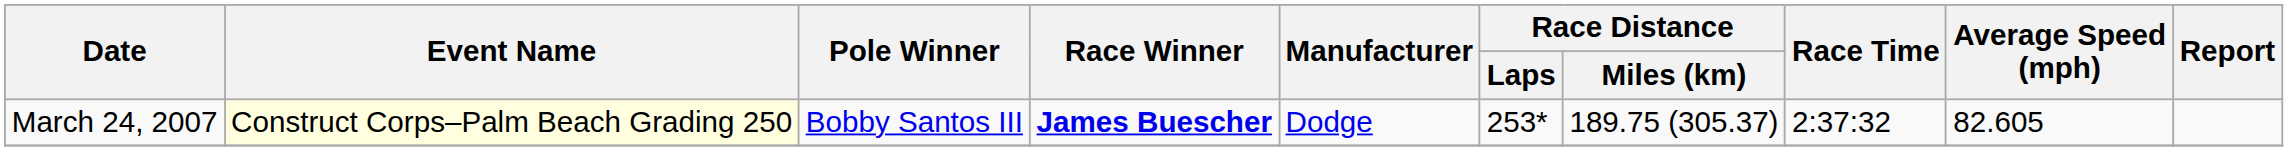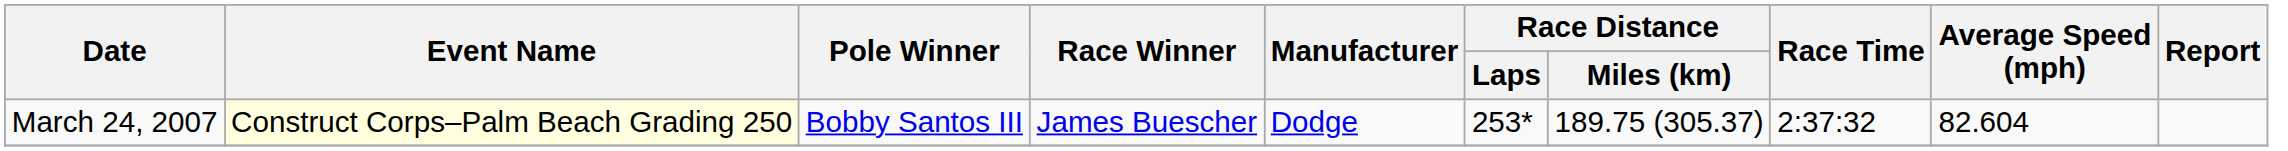March 24, 2007 | Race Winner: bold -> normal
March 24, 2007 | Average Speed (mph): 82.605 -> 82.604
